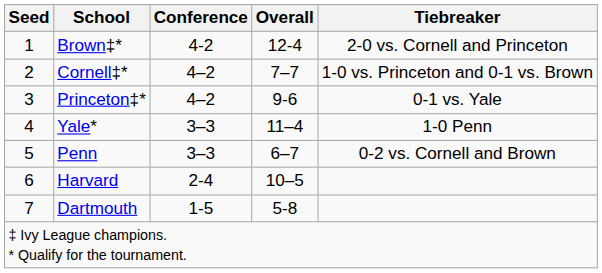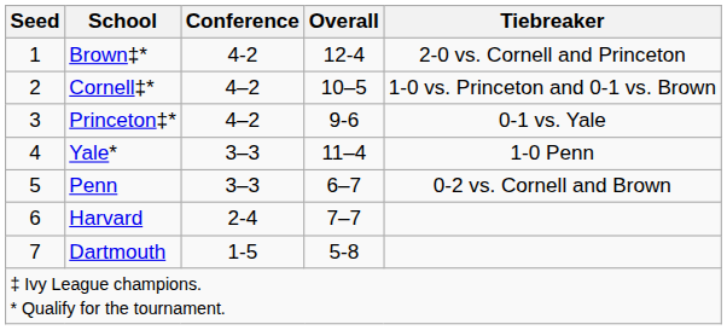Cornell‡* | Overall: 7–7 -> 10–5
Harvard | Overall: 10–5 -> 7–7
